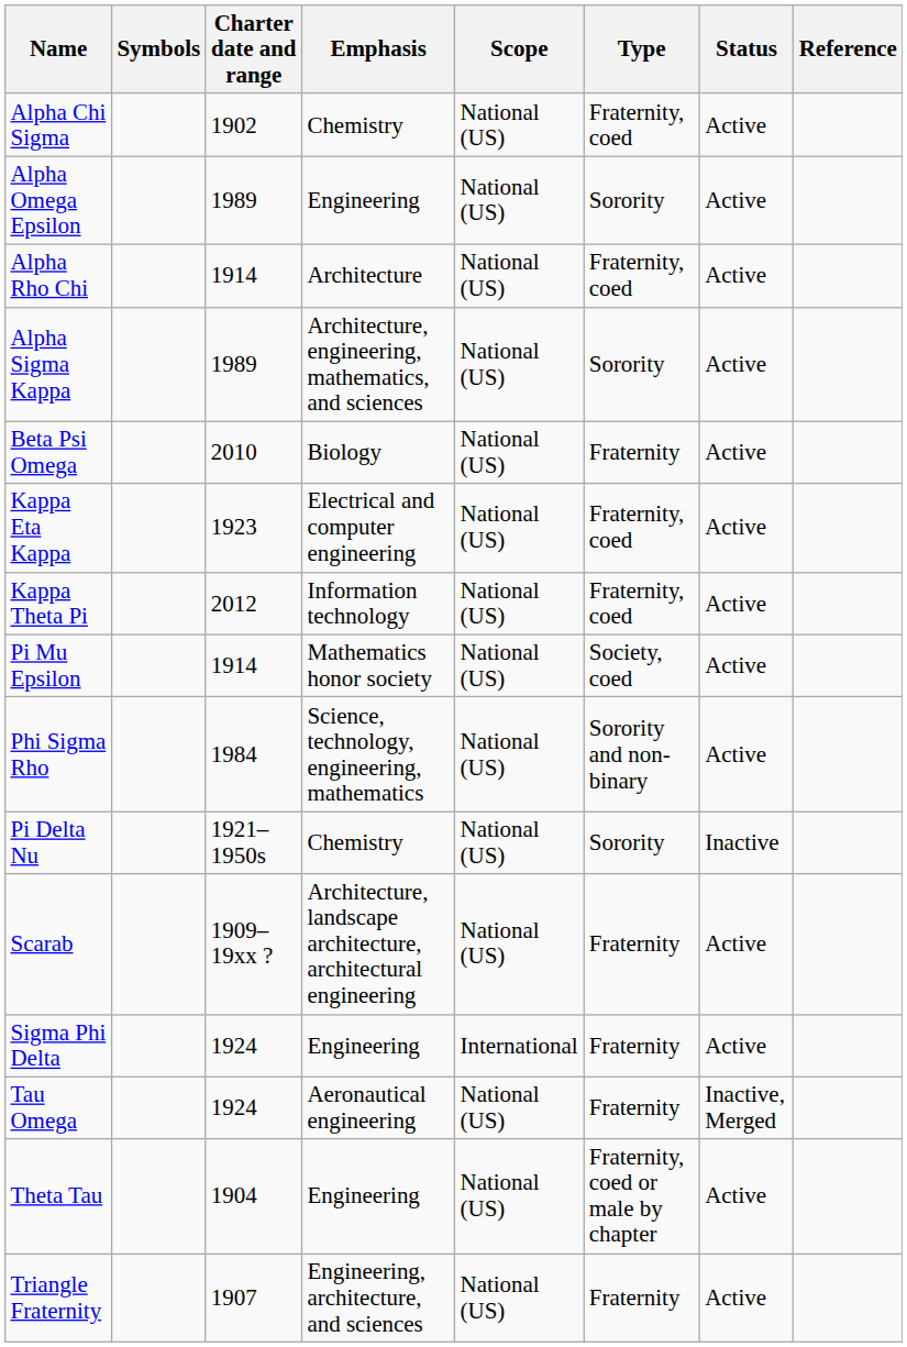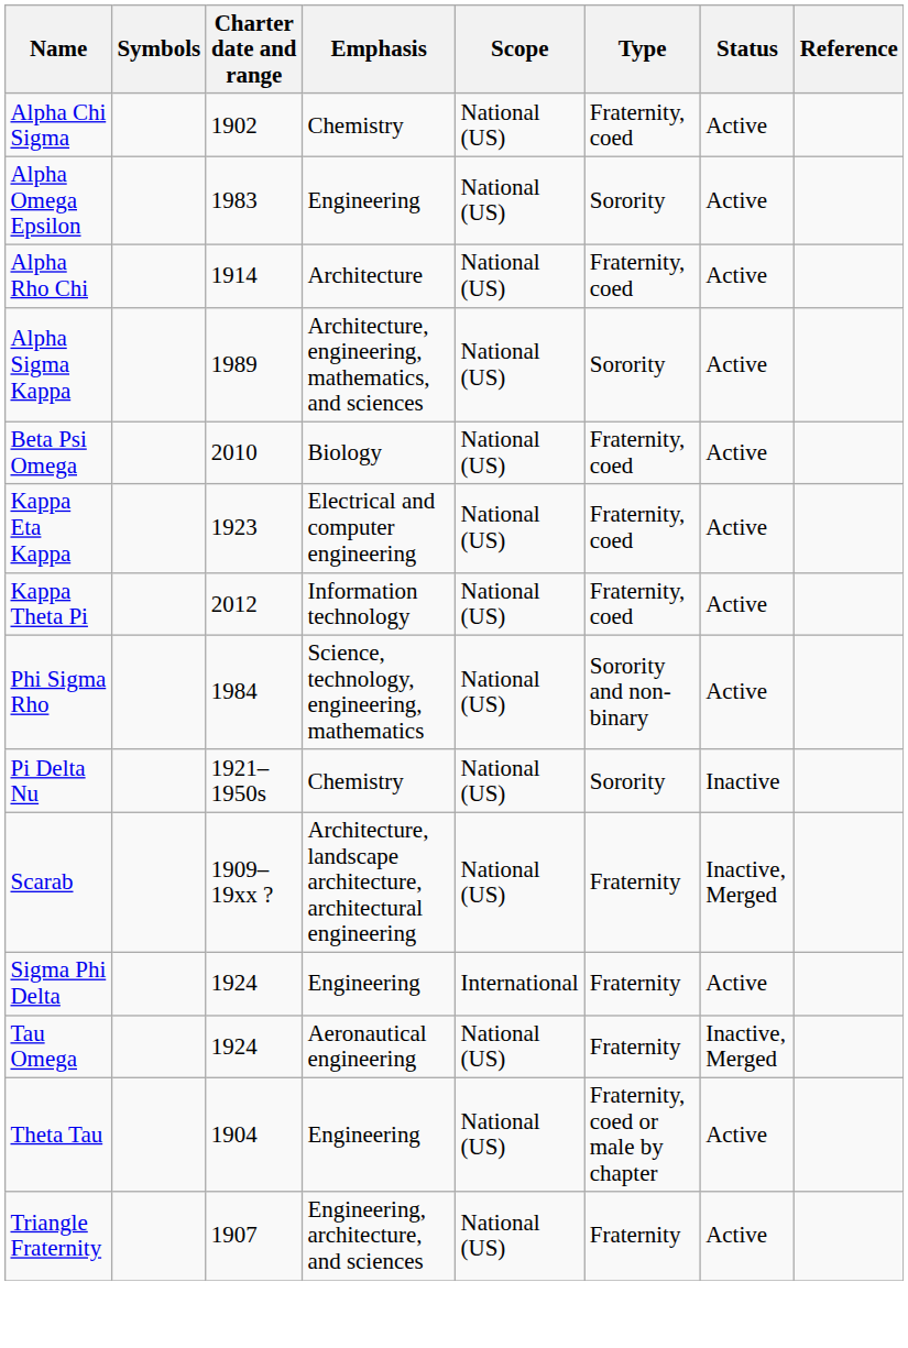Alpha Omega Epsilon | Charter date and range: 1989 -> 1983
Beta Psi Omega | Type: Fraternity -> Fraternity, coed
- row: Pi Mu Epsilon | 1914 | Mathematics honor society | National (US) | Society, coed | Active
Scarab | Status: Active -> Inactive, Merged
